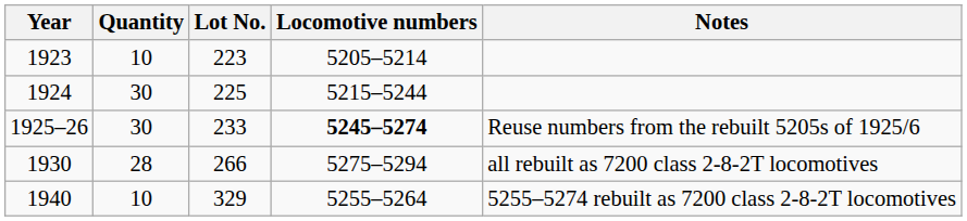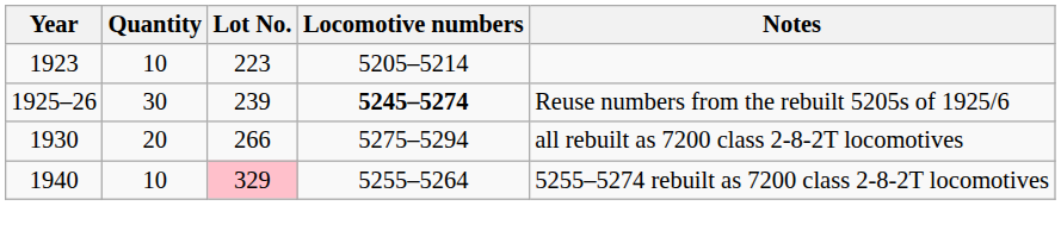- row: 1924 | 30 | 225 | 5215–5244
1925–26 | Lot No.: 233 -> 239
1930 | Quantity: 28 -> 20
1940 | Lot No.: no background -> pink background
